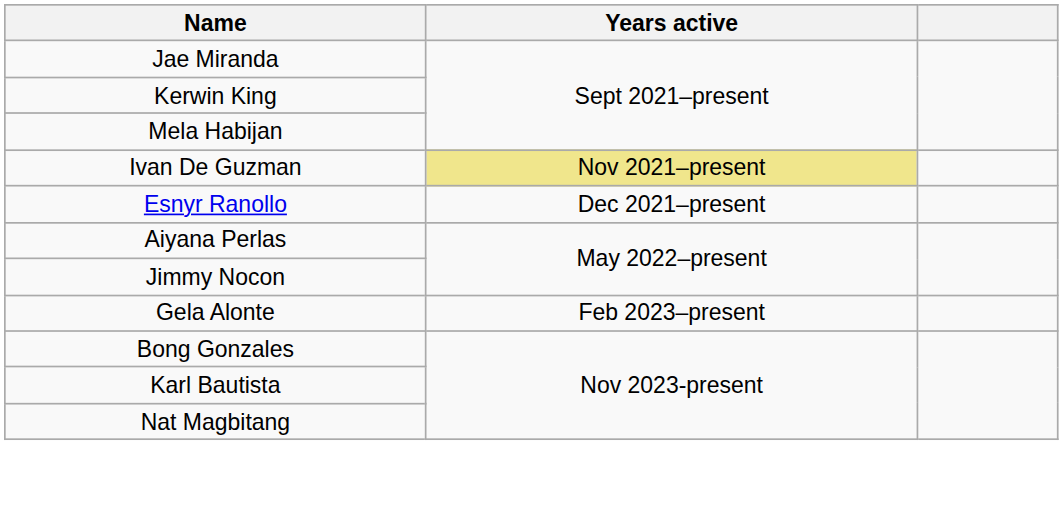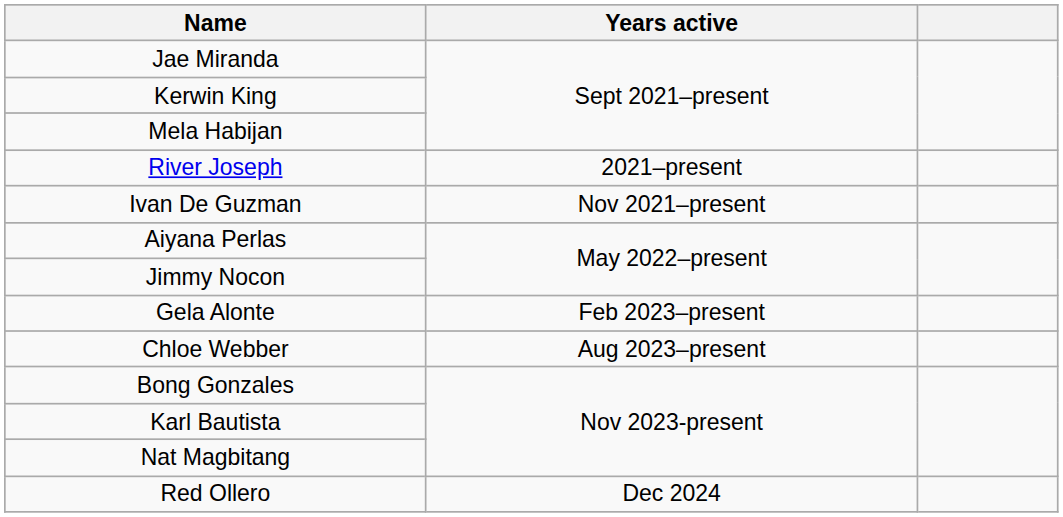+ row: River Joseph | 2021–present
Ivan De Guzman | Years active: khaki background -> no background
- row: Esnyr Ranollo | Dec 2021–present
+ row: Chloe Webber | Aug 2023–present
+ row: Red Ollero | Dec 2024
